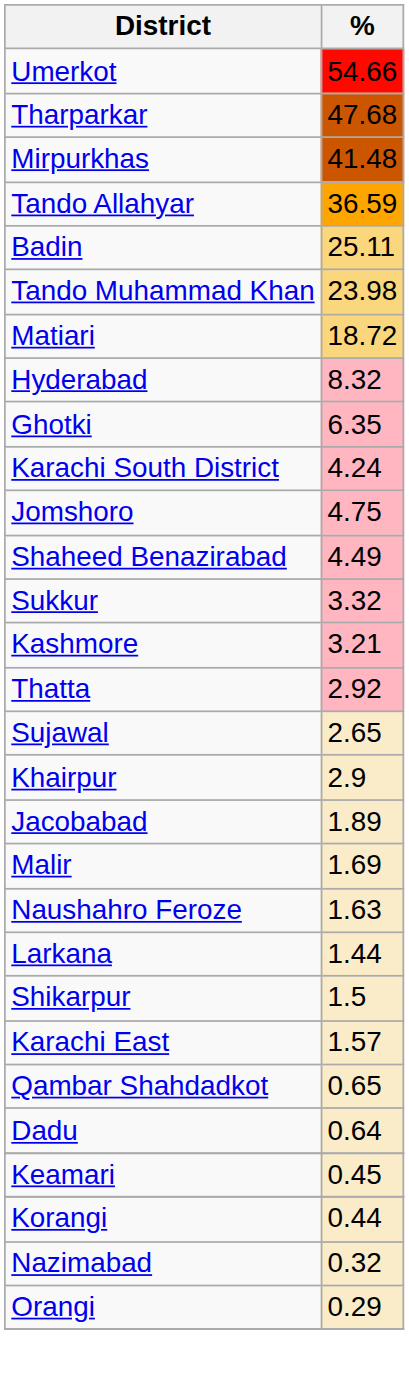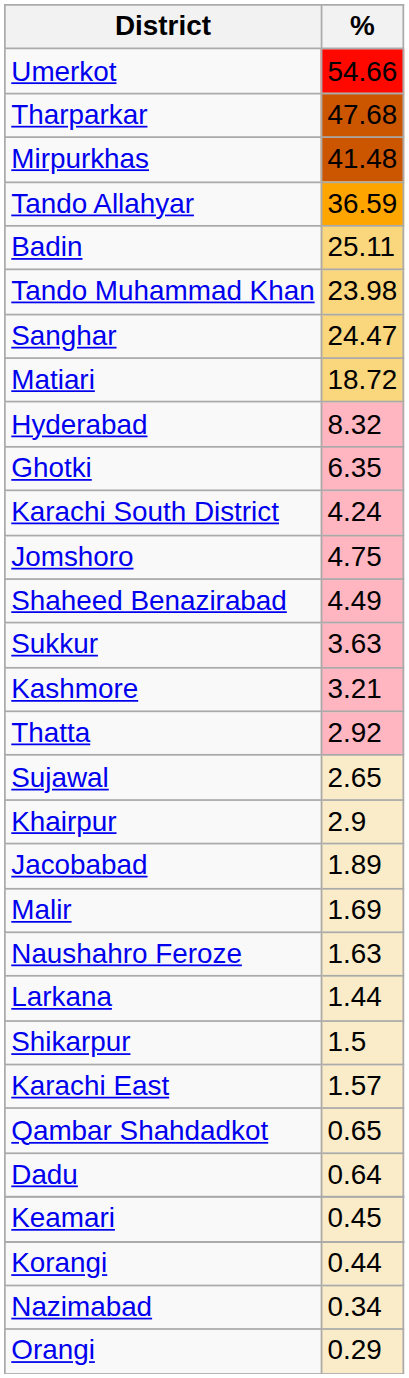+ row: Sanghar | 24.47
Sukkur | %: 3.32 -> 3.63
Nazimabad | %: 0.32 -> 0.34
